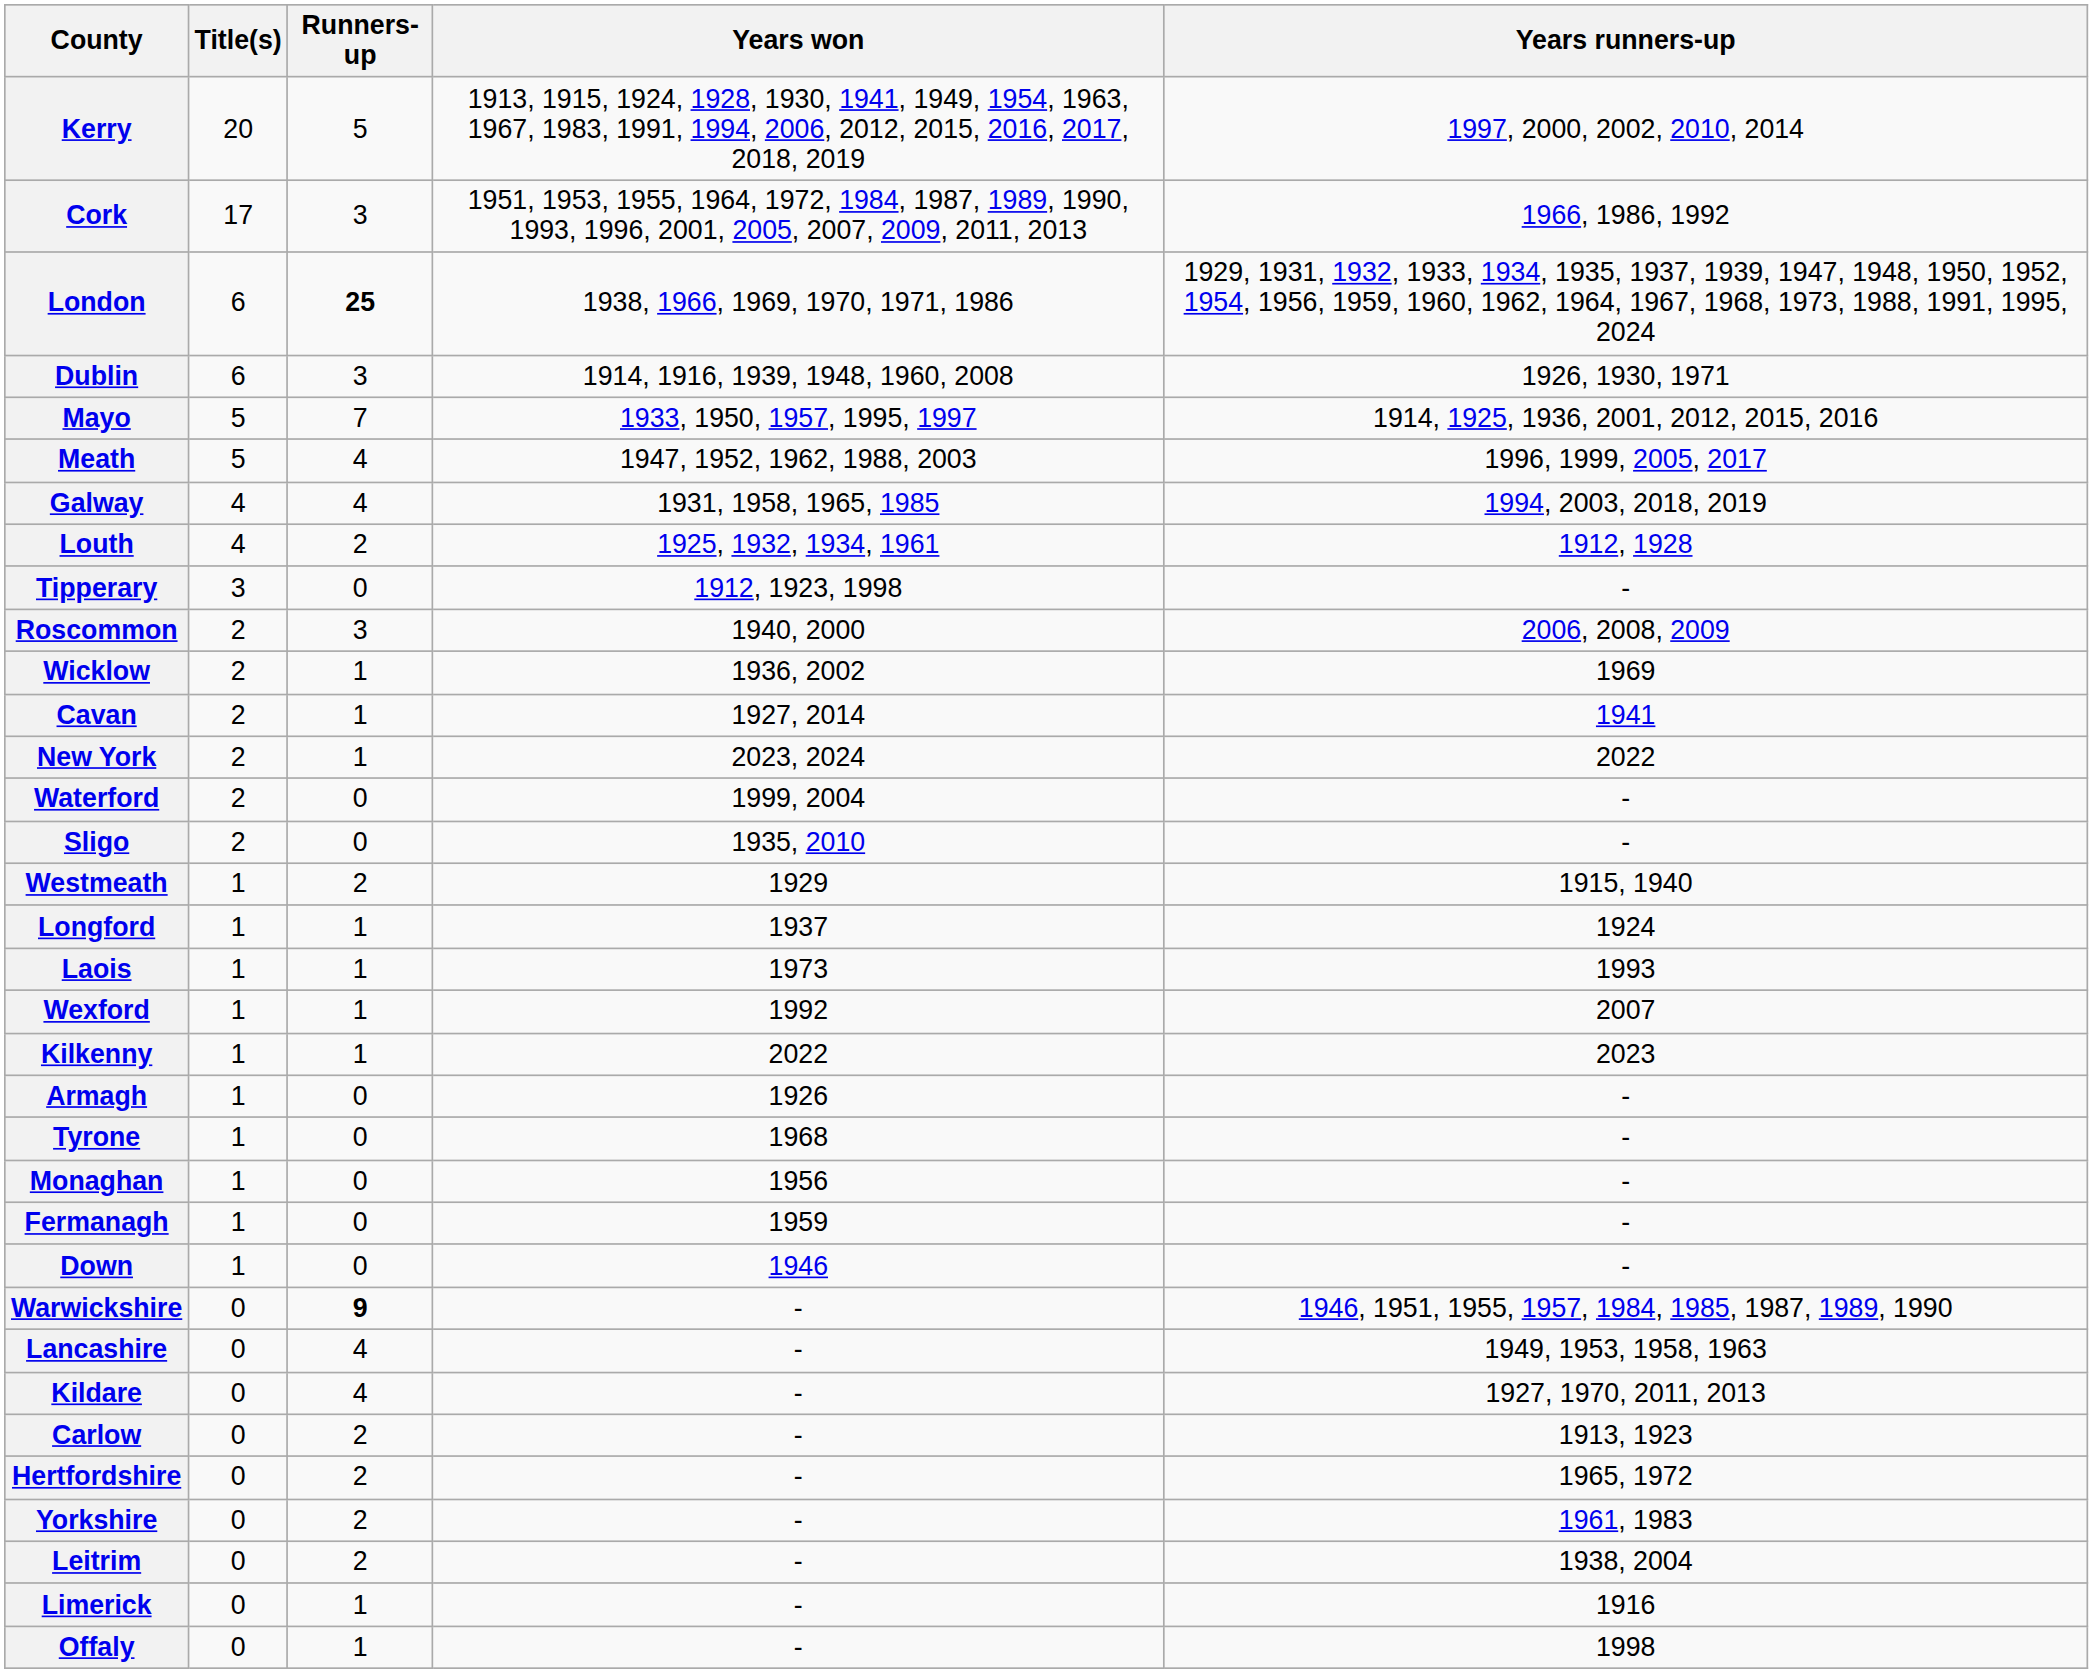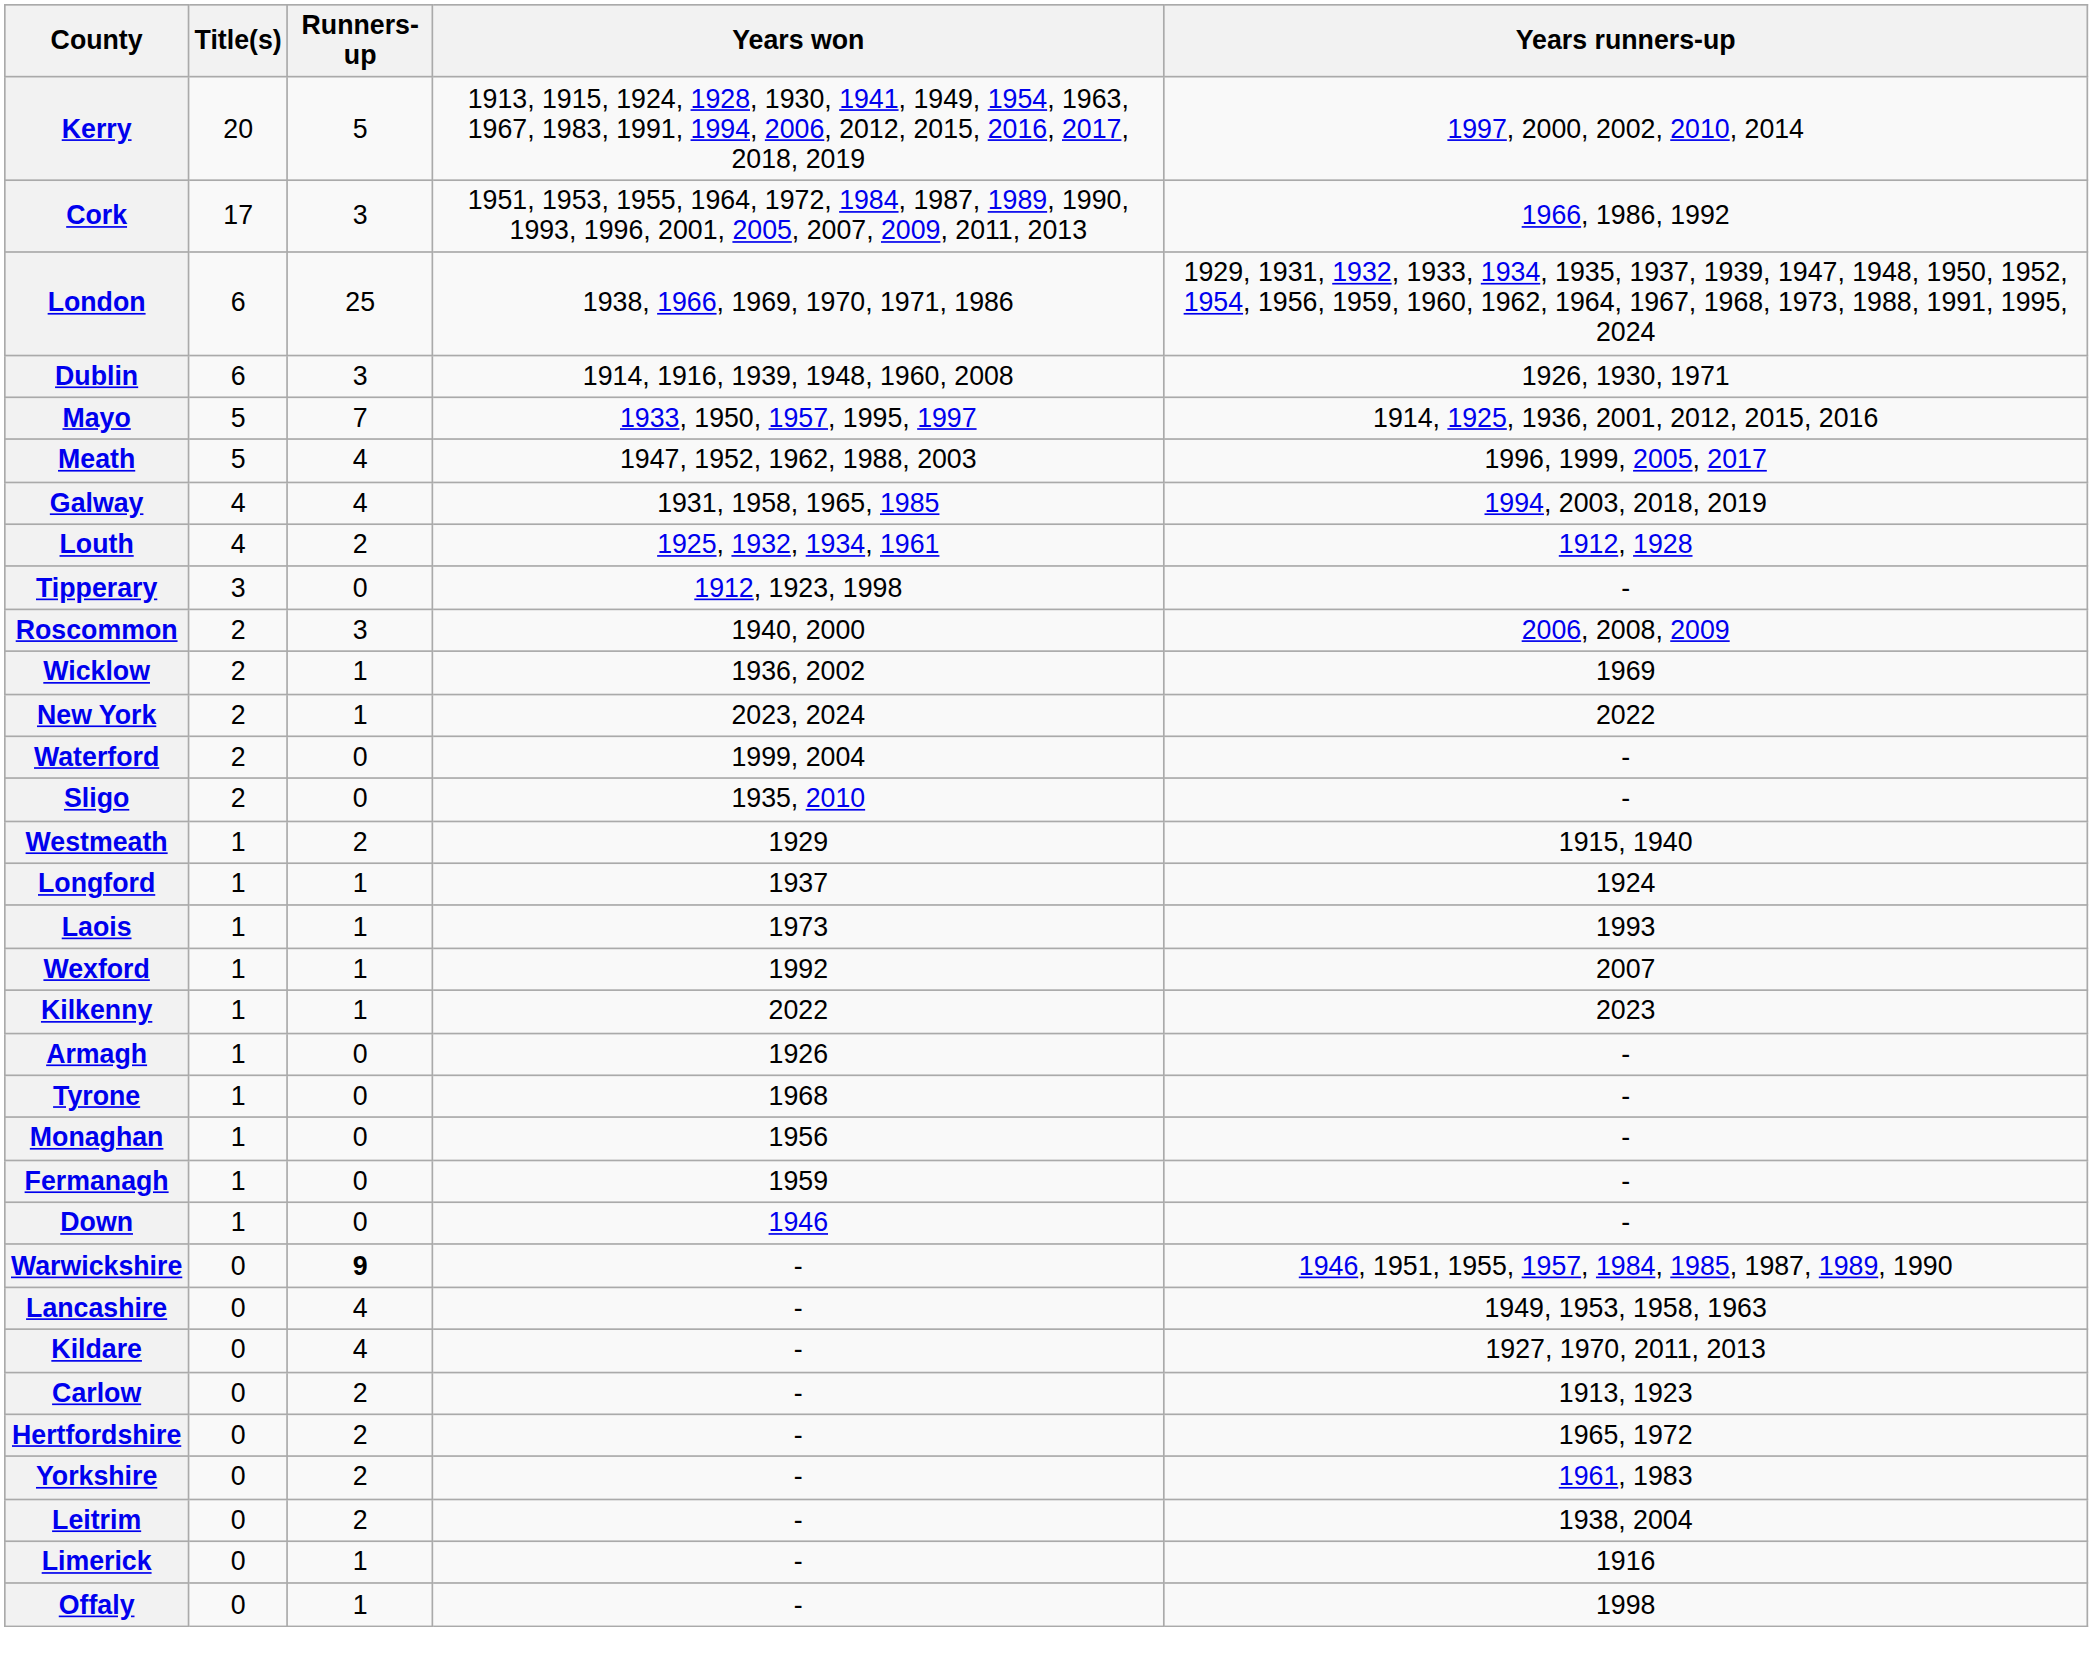London | Runners-up: bold -> normal
- row: Cavan | 2 | 1 | 1927, 2014 | 1941
